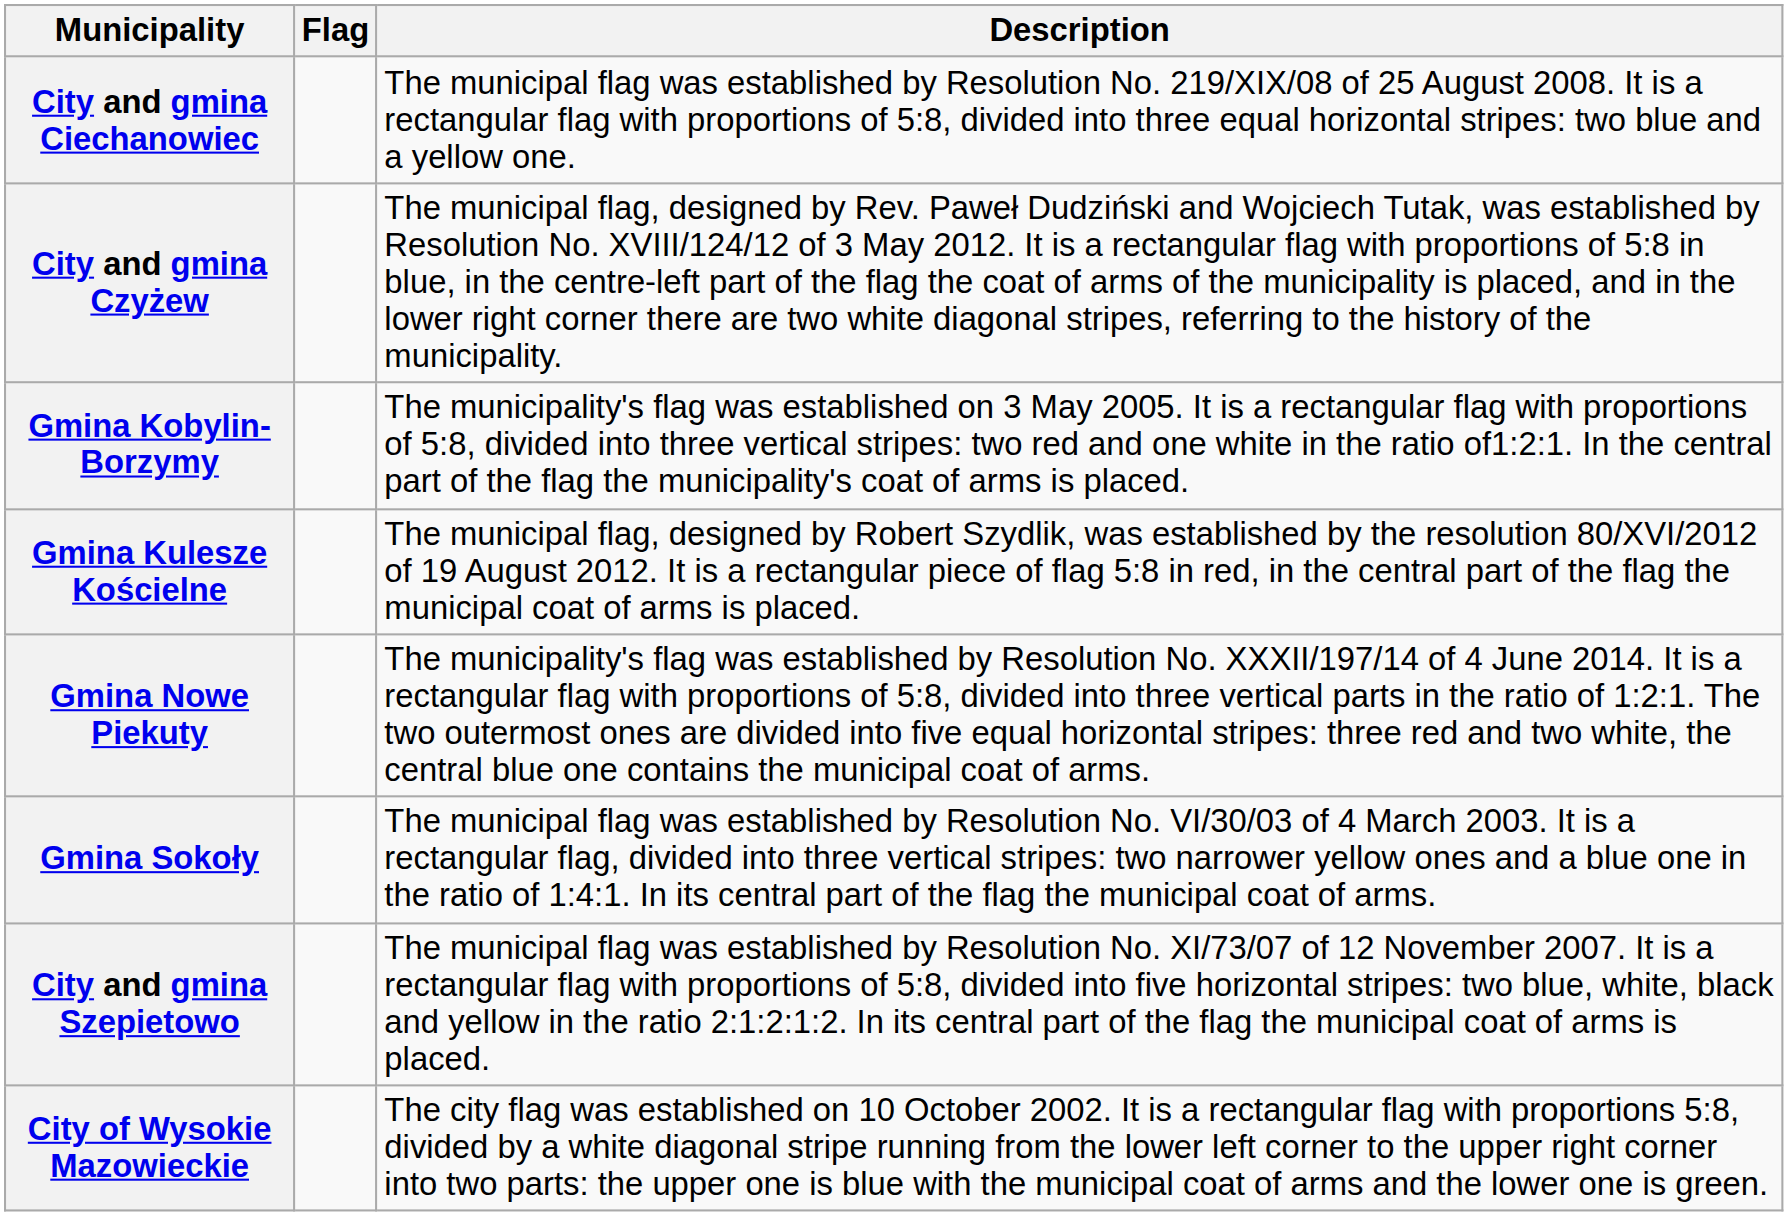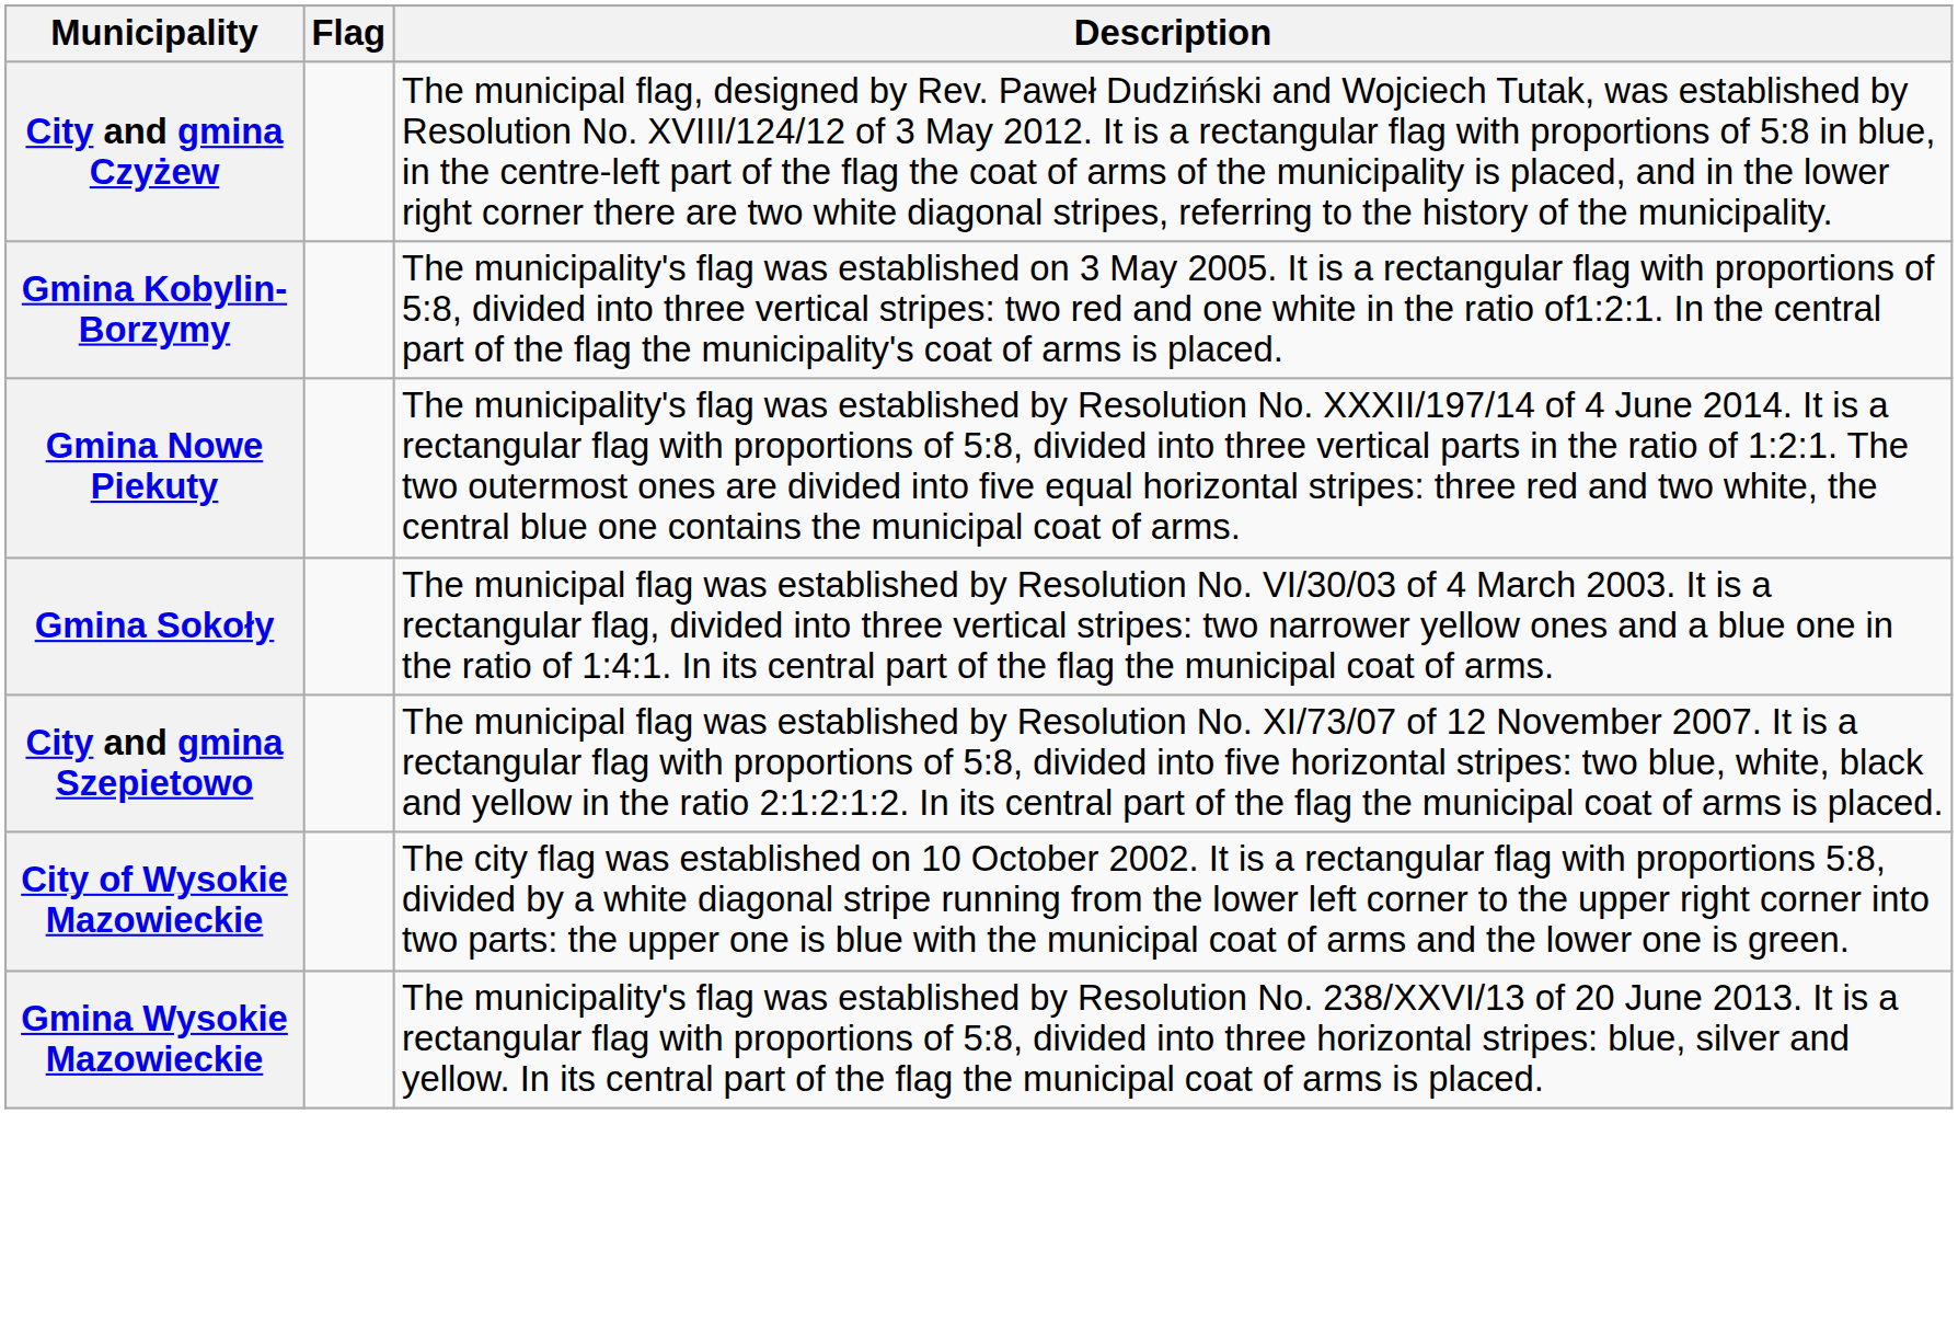- row: City and gmina Ciechanowiec | The municipal flag was established by Resolution No. 219/XIX/08 of 25 August 2008. It is a rectangular flag with proportions of 5:8, divided into three equal horizontal stripes: two blue and a yellow one.
- row: Gmina Kulesze Kościelne | The municipal flag, designed by Robert Szydlik, was established by the resolution 80/XVI/2012 of 19 August 2012. It is a rectangular piece of flag 5:8 in red, in the central part of the flag the municipal coat of arms is placed.
+ row: Gmina Wysokie Mazowieckie | The municipality's flag was established by Resolution No. 238/XXVI/13 of 20 June 2013. It is a rectangular flag with proportions of 5:8, divided into three horizontal stripes: blue, silver and yellow. In its central part of the flag the municipal coat of arms is placed.
